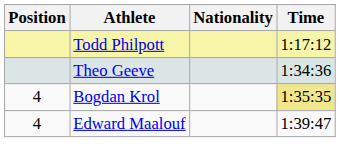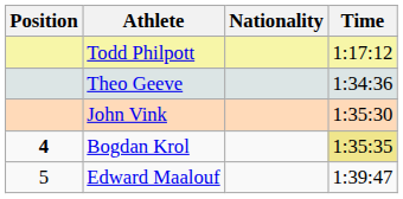+ row: John Vink | 1:35:30
Bogdan Krol | Position: normal -> bold
Edward Maalouf | Position: 4 -> 5
